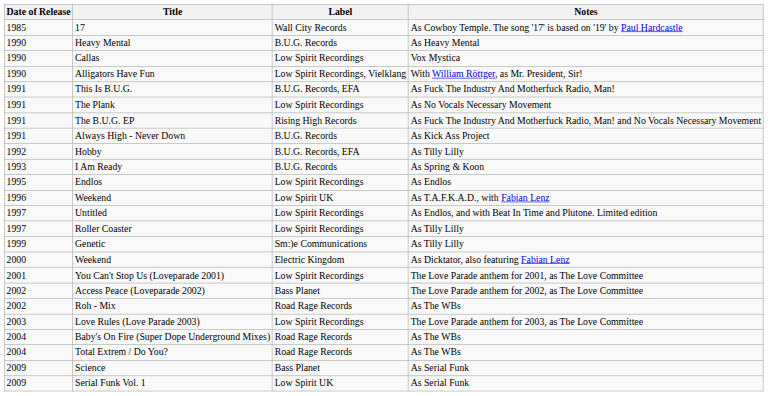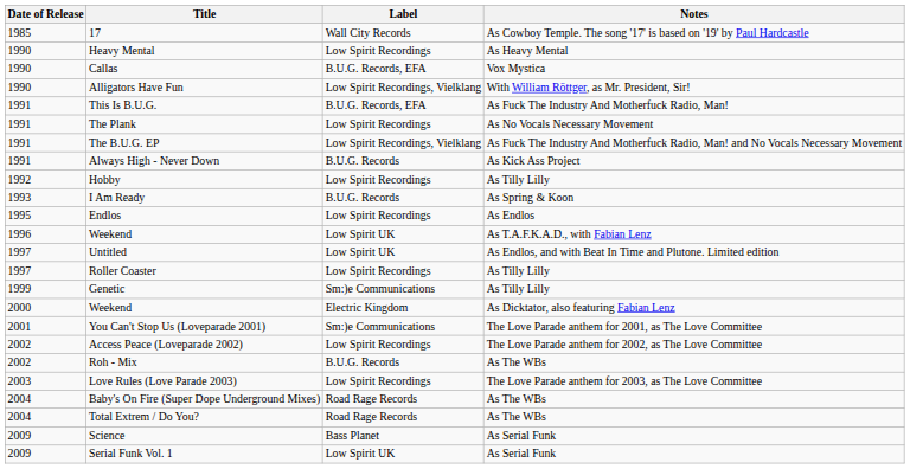Heavy Mental | Label: B.U.G. Records -> Low Spirit Recordings
Callas | Label: Low Spirit Recordings -> B.U.G. Records, EFA
The B.U.G. EP | Label: Rising High Records -> Low Spirit Recordings, Vielklang
Hobby | Label: B.U.G. Records, EFA -> Low Spirit Recordings
Untitled | Label: Low Spirit Recordings -> Low Spirit UK
You Can't Stop Us (Loveparade 2001) | Label: Low Spirit Recordings -> Sm:)e Communications
Access Peace (Loveparade 2002) | Label: Bass Planet -> Low Spirit Recordings
Roh - Mix | Label: Road Rage Records -> B.U.G. Records
